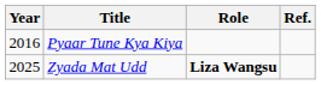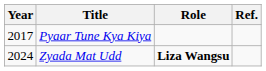Pyaar Tune Kya Kiya | Year: 2016 -> 2017
Zyada Mat Udd | Year: 2025 -> 2024
